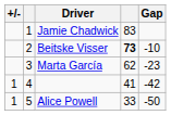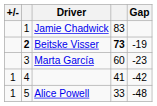Beitske Visser | column 2: normal -> bold
Beitske Visser | Gap: -10 -> -19
Marta García | column 4: 62 -> 60
Alice Powell | Gap: -50 -> -48
